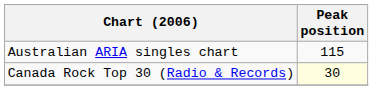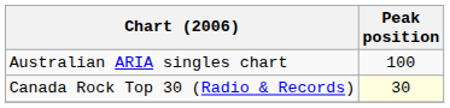Australian ARIA singles chart | Peak position: 115 -> 100
